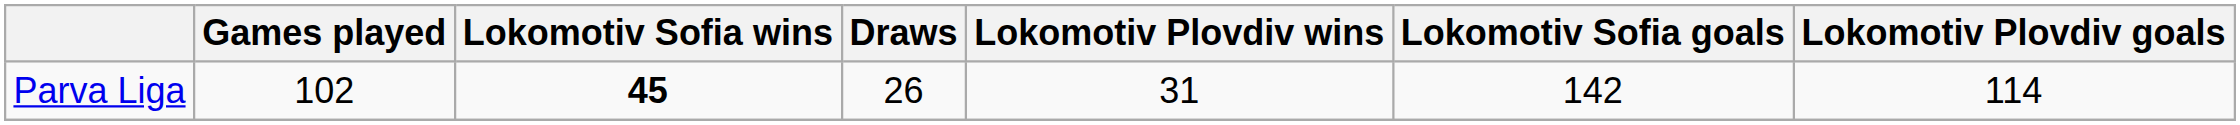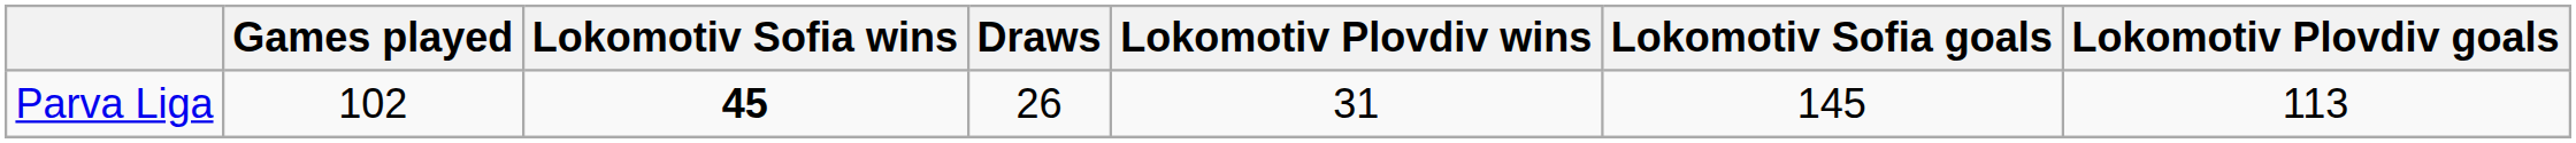Parva Liga | Lokomotiv Sofia goals: 142 -> 145
Parva Liga | Lokomotiv Plovdiv goals: 114 -> 113
